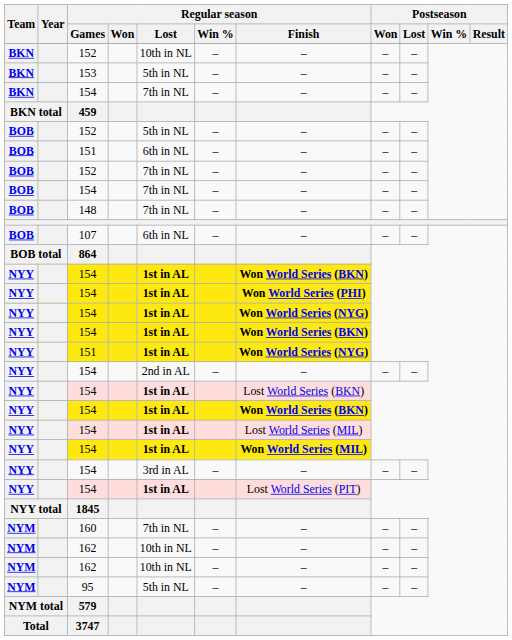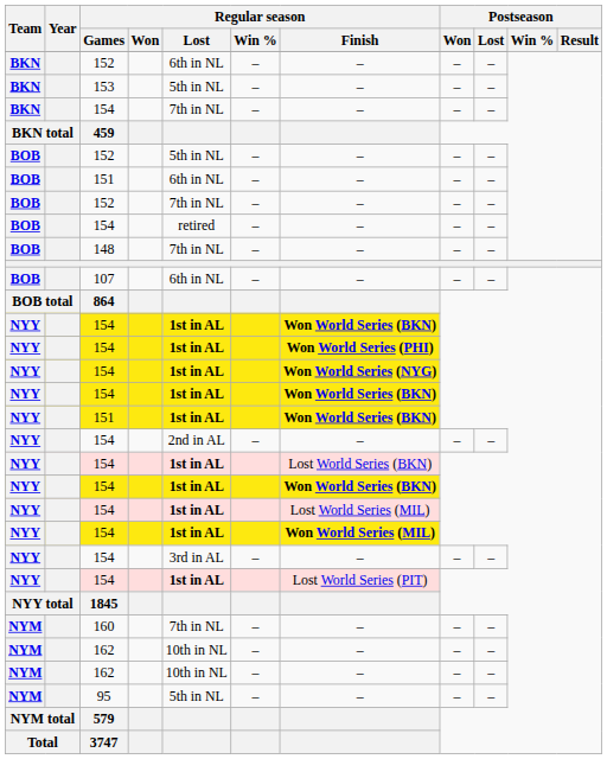BKN / 152 | Regular season / Lost: 10th in NL -> 6th in NL
BOB / 154 | Regular season / Lost: 7th in NL -> retired
NYY / 151 | Regular season / Finish: Won World Series (NYG) -> Won World Series (BKN)
